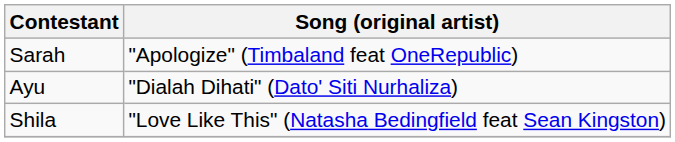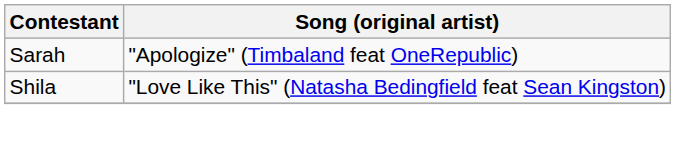- row: Ayu | "Dialah Dihati" (Dato' Siti Nurhaliza)
